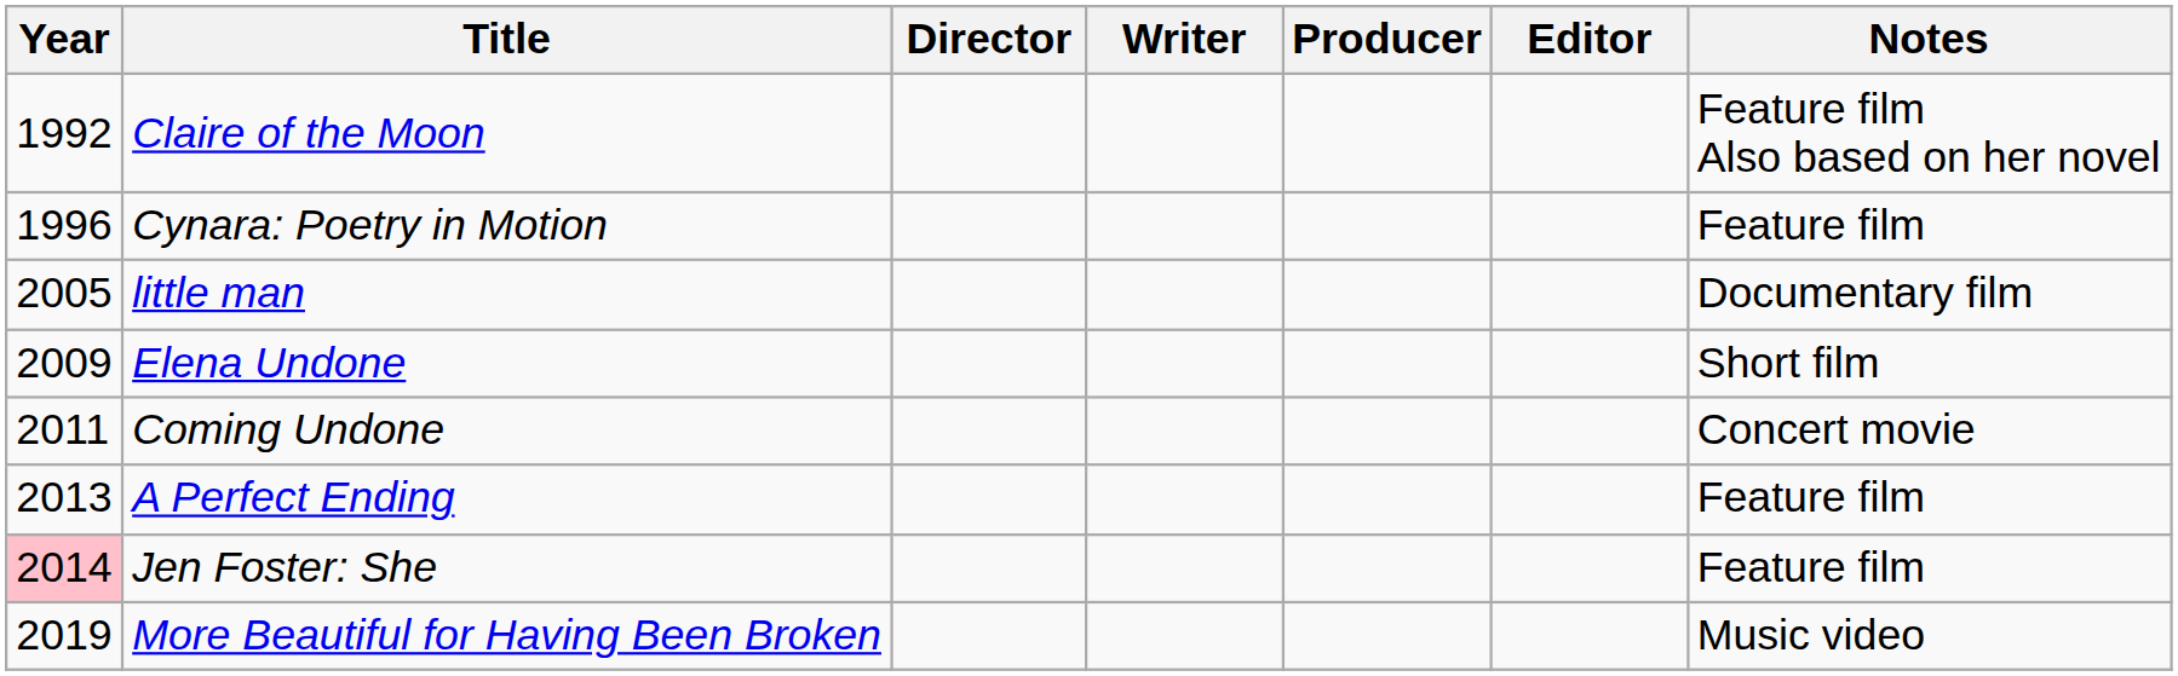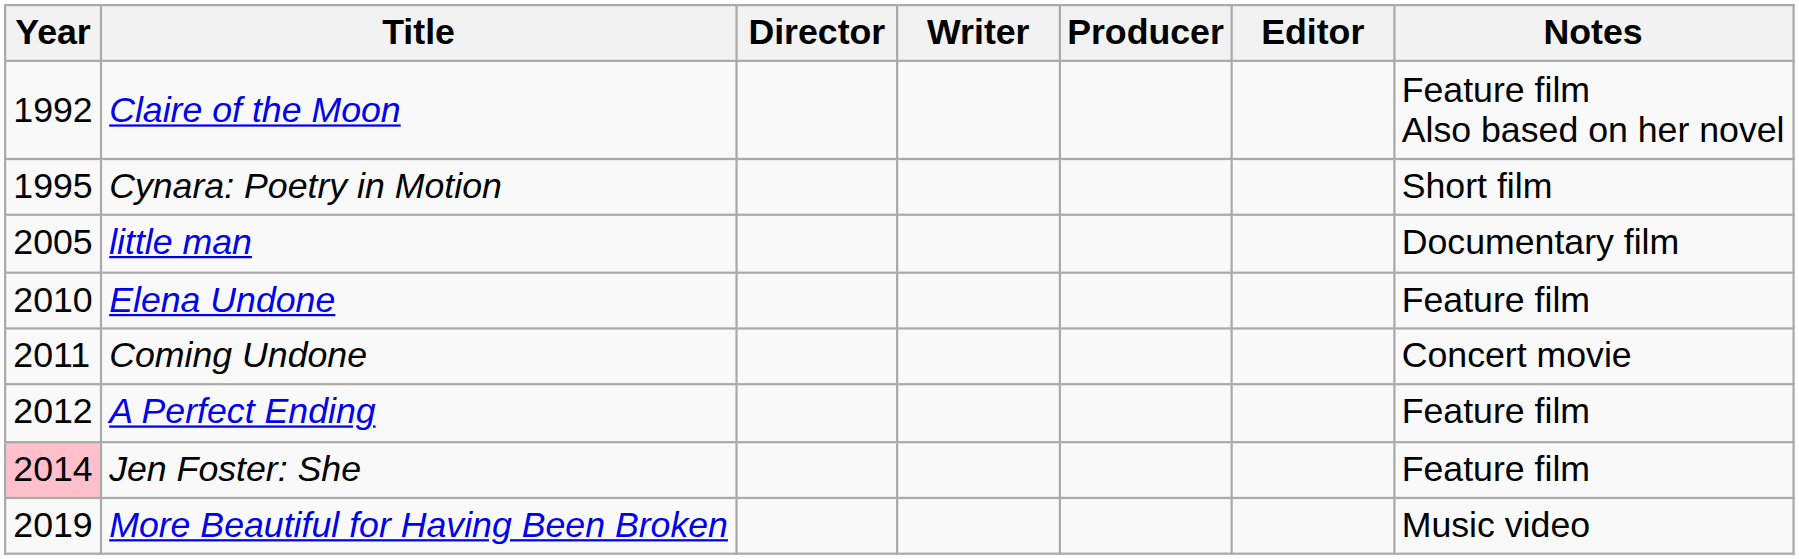Cynara: Poetry in Motion | Year: 1996 -> 1995
Cynara: Poetry in Motion | Notes: Feature film -> Short film
Elena Undone | Year: 2009 -> 2010
Elena Undone | Notes: Short film -> Feature film
A Perfect Ending | Year: 2013 -> 2012
